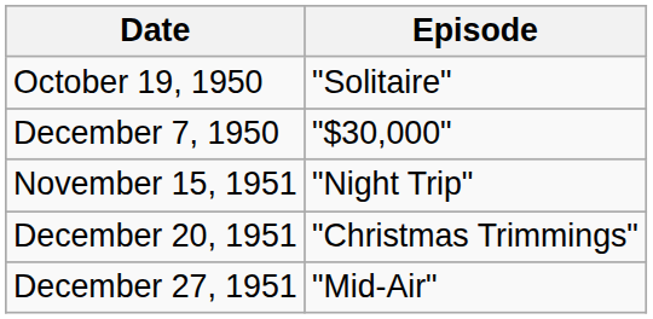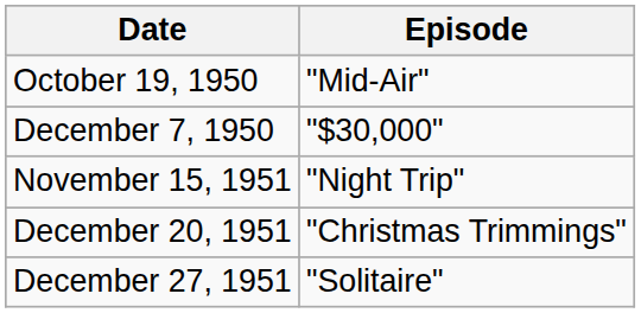October 19, 1950 | Episode: "Solitaire" -> "Mid-Air"
December 27, 1951 | Episode: "Mid-Air" -> "Solitaire"
